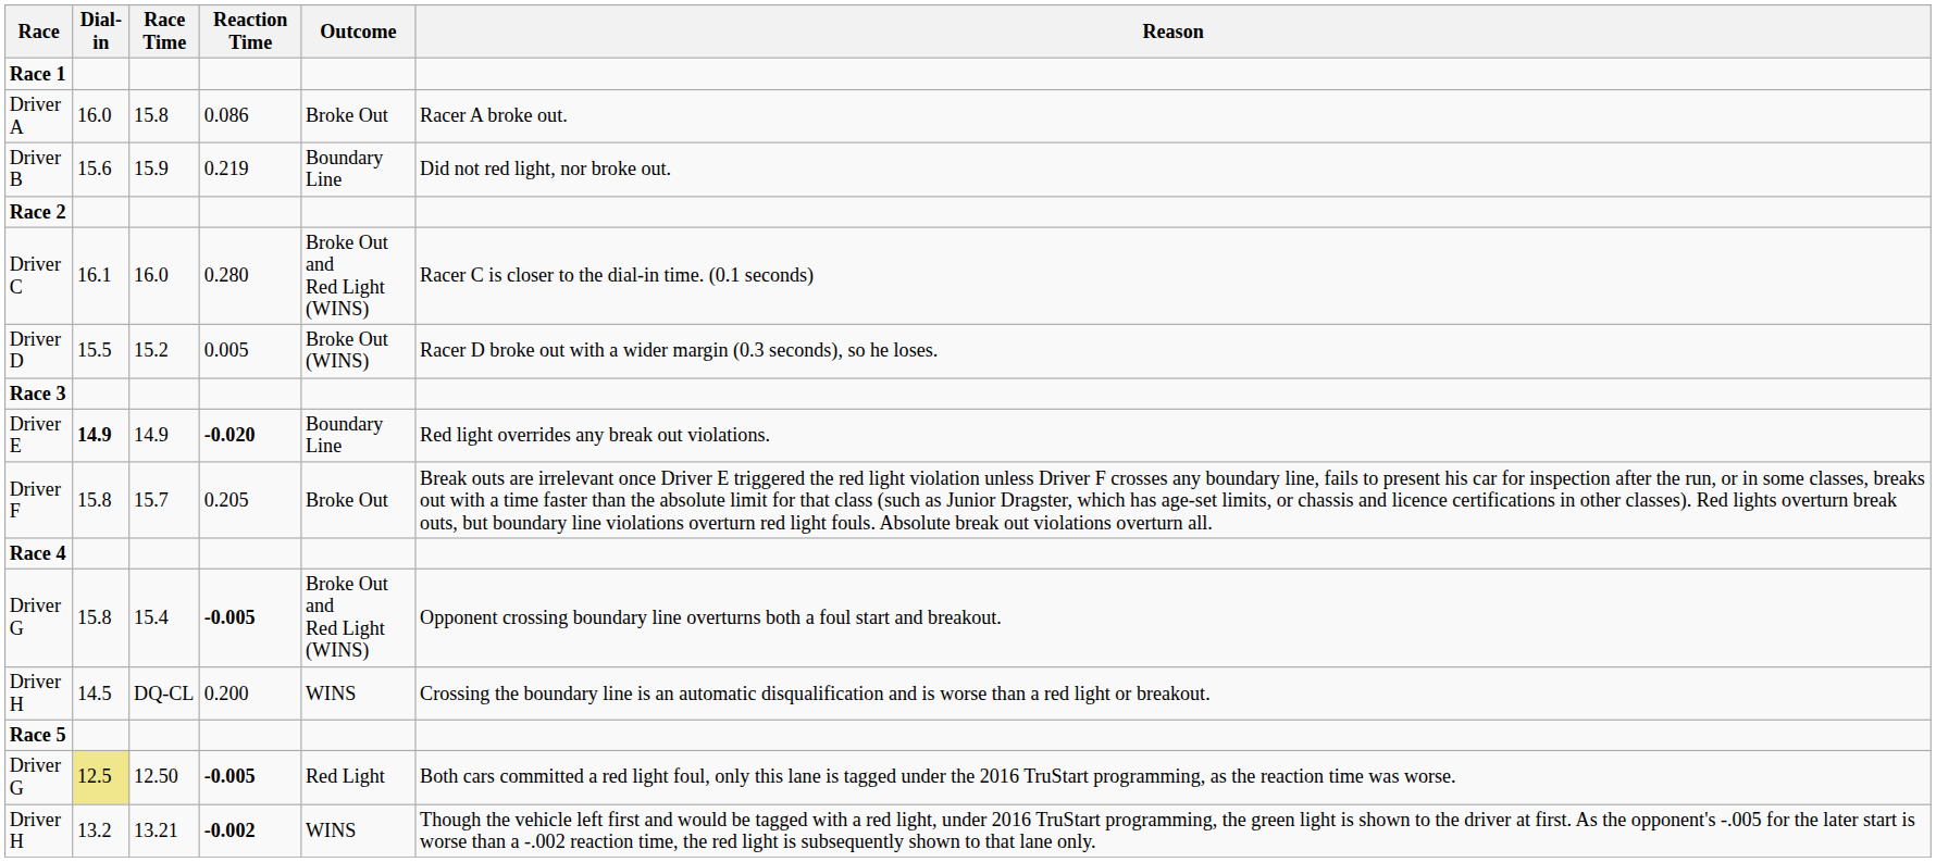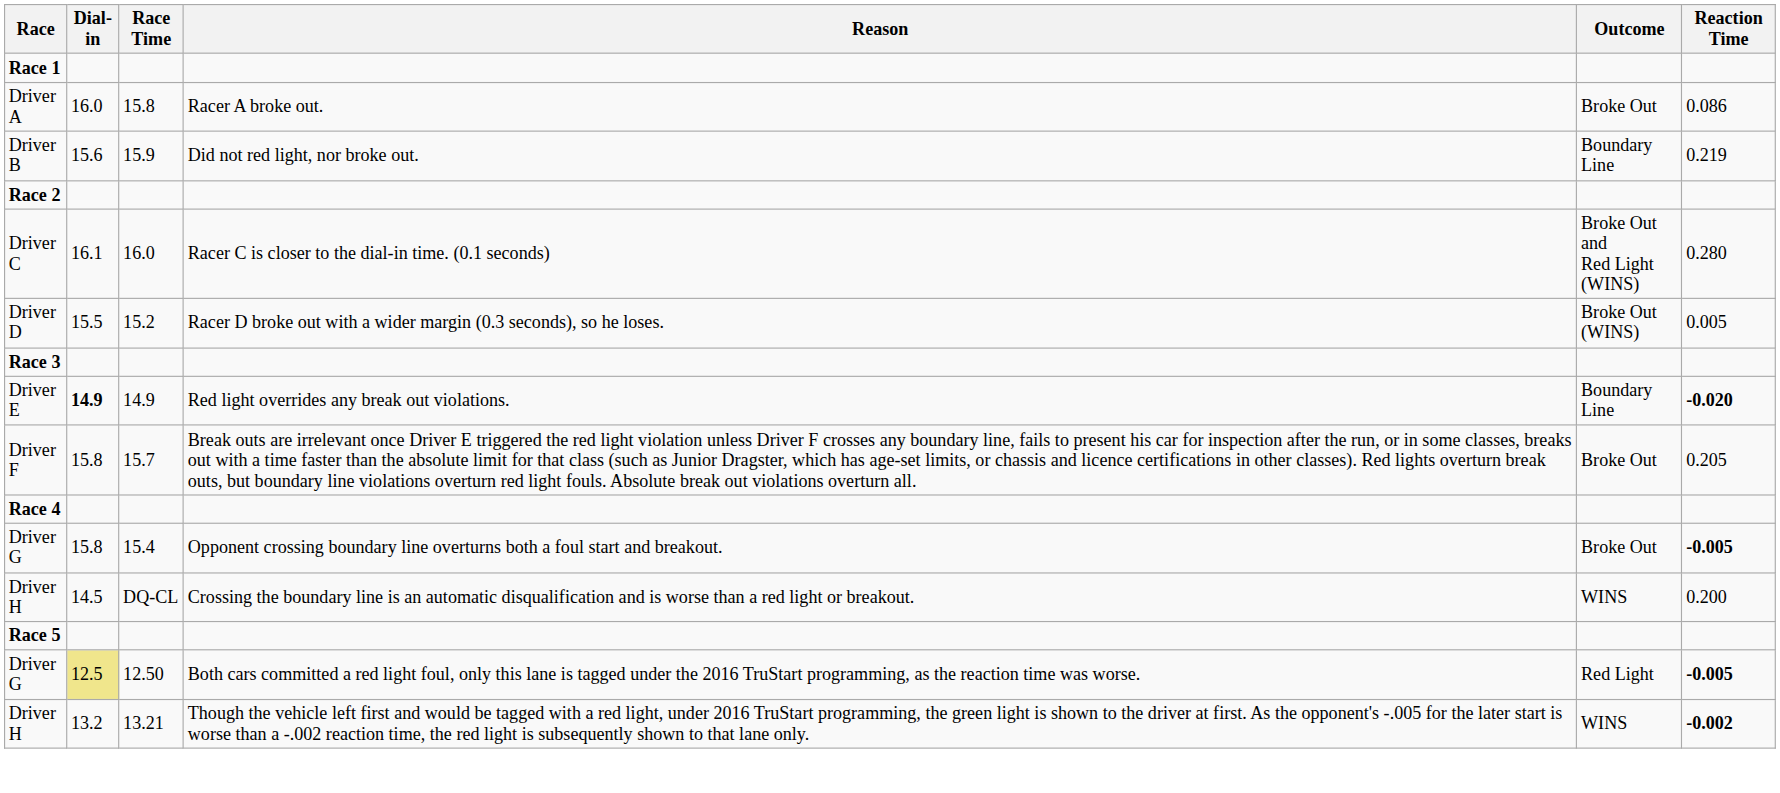columns swapped: Reaction Time <-> Reason
Driver G / 15.4 | Outcome: Broke Out and Red Light (WINS) -> Broke Out
